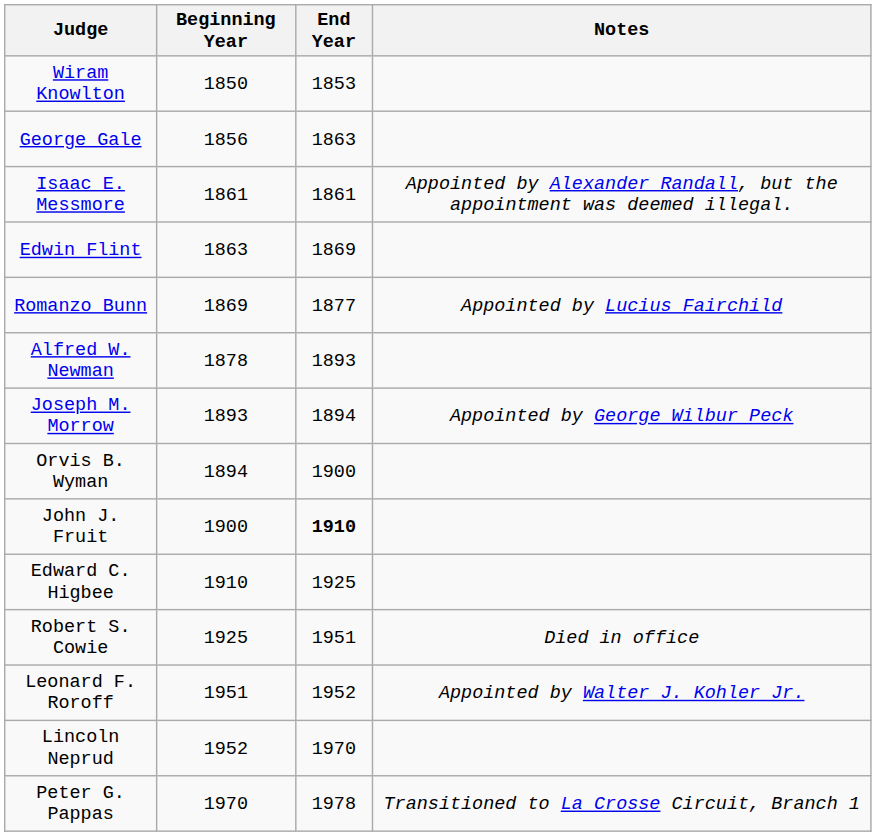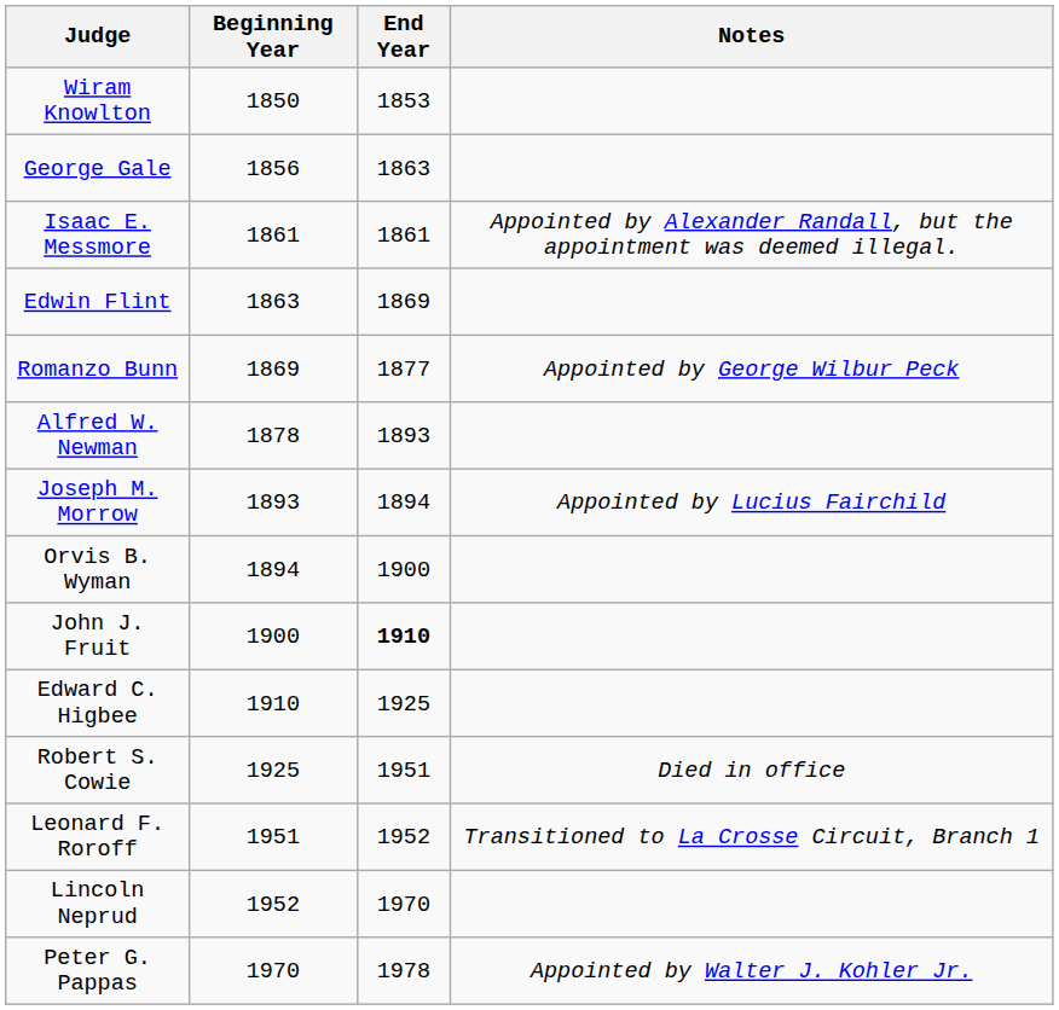Romanzo Bunn | Notes: Appointed by Lucius Fairchild -> Appointed by George Wilbur Peck
Joseph M. Morrow | Notes: Appointed by George Wilbur Peck -> Appointed by Lucius Fairchild
Leonard F. Roroff | Notes: Appointed by Walter J. Kohler Jr. -> Transitioned to La Crosse Circuit, Branch 1
Peter G. Pappas | Notes: Transitioned to La Crosse Circuit, Branch 1 -> Appointed by Walter J. Kohler Jr.
